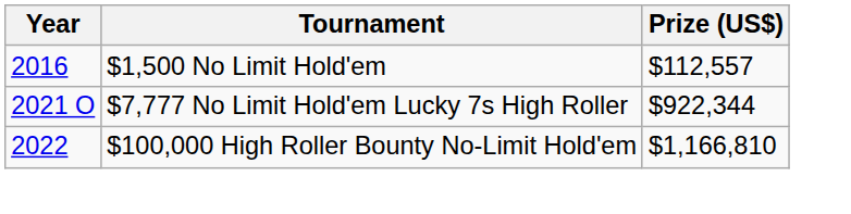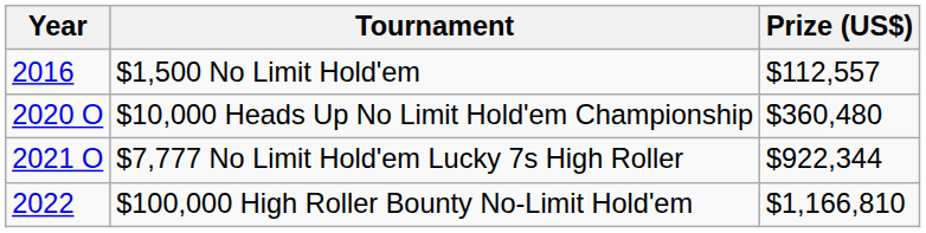+ row: 2020 O | $10,000 Heads Up No Limit Hold'em Championship | $360,480
